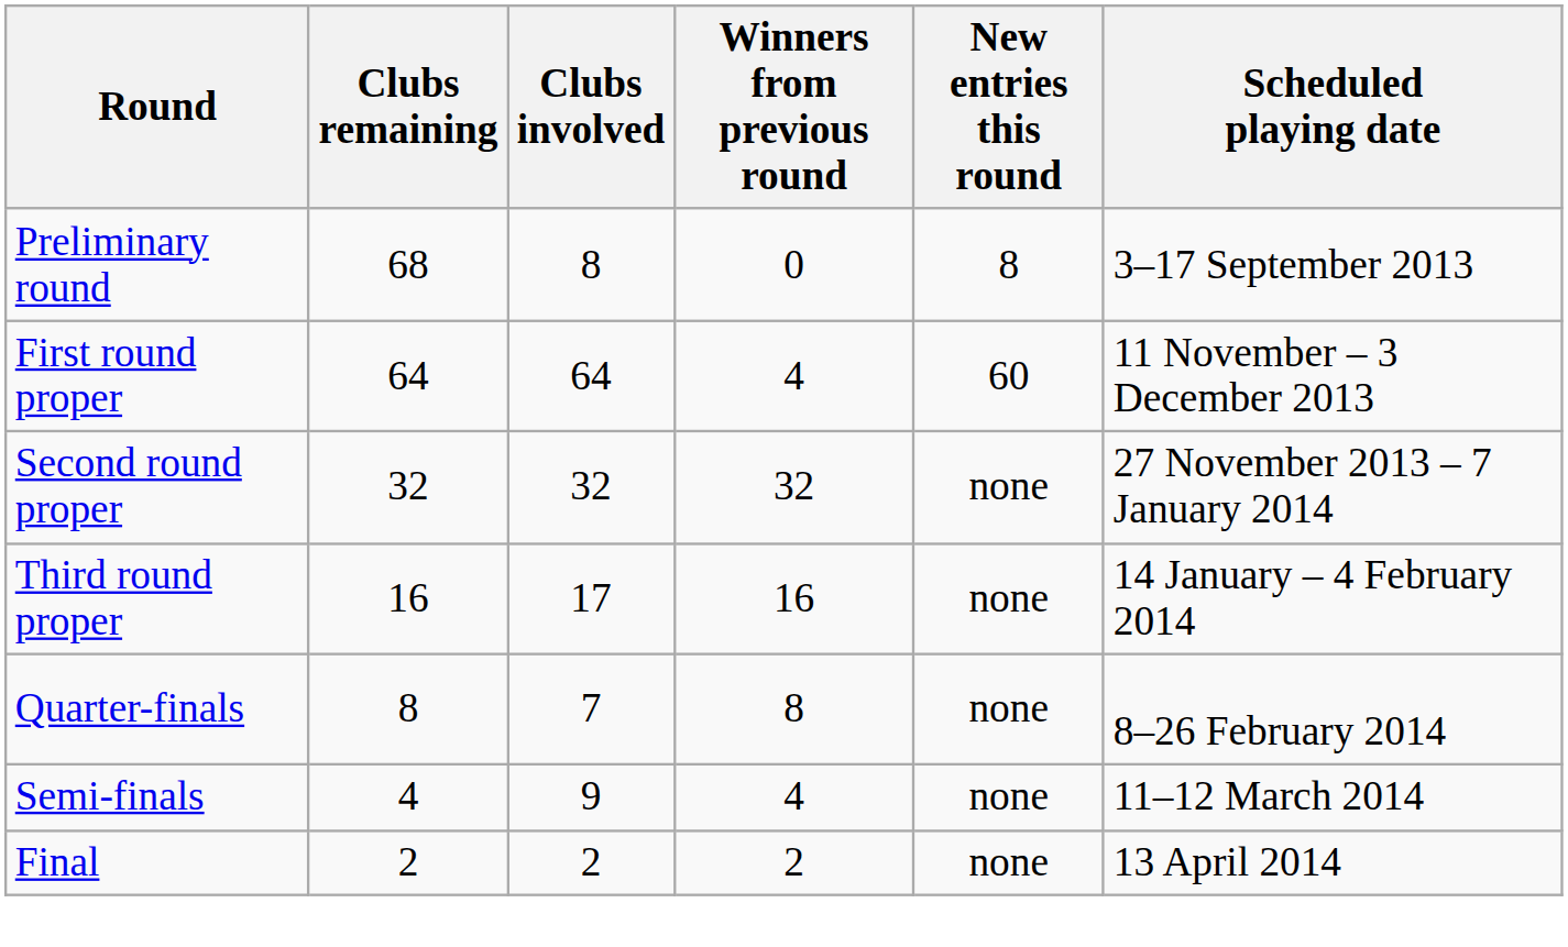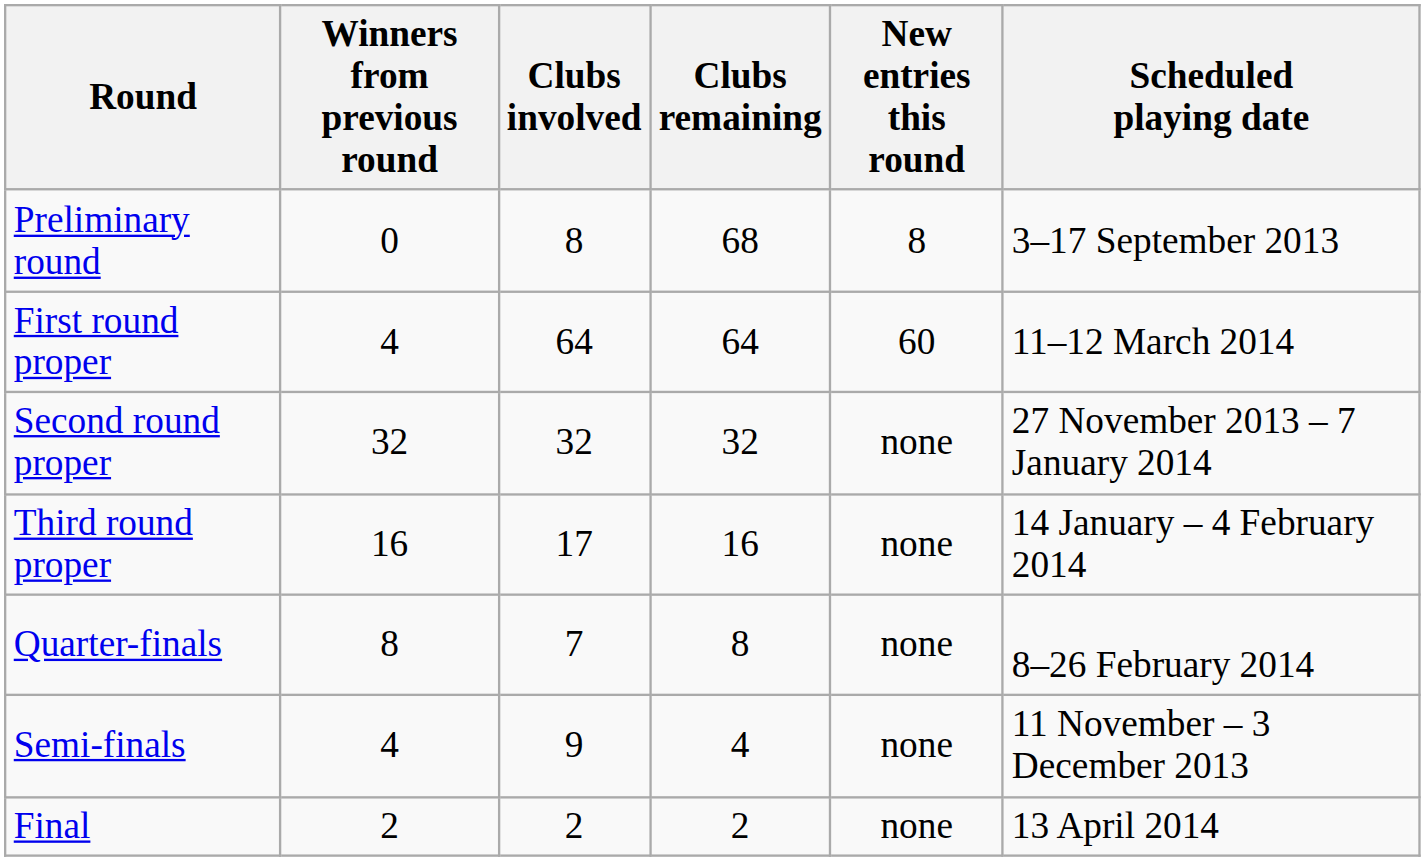columns swapped: Clubs remaining <-> Winners from previous round
First round proper | Scheduled playing date: 11 November – 3 December 2013 -> 11–12 March 2014
Semi-finals | Scheduled playing date: 11–12 March 2014 -> 11 November – 3 December 2013
